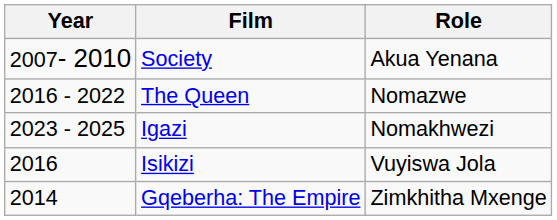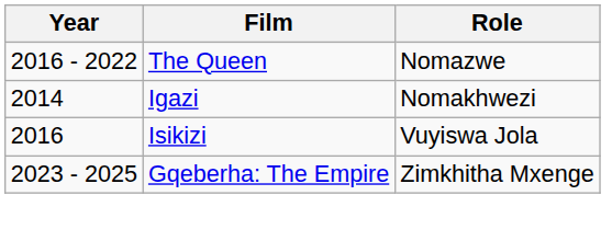- row: 2007- 2010 | Society | Akua Yenana
Igazi | Year: 2023 - 2025 -> 2014
Gqeberha: The Empire | Year: 2014 -> 2023 - 2025
